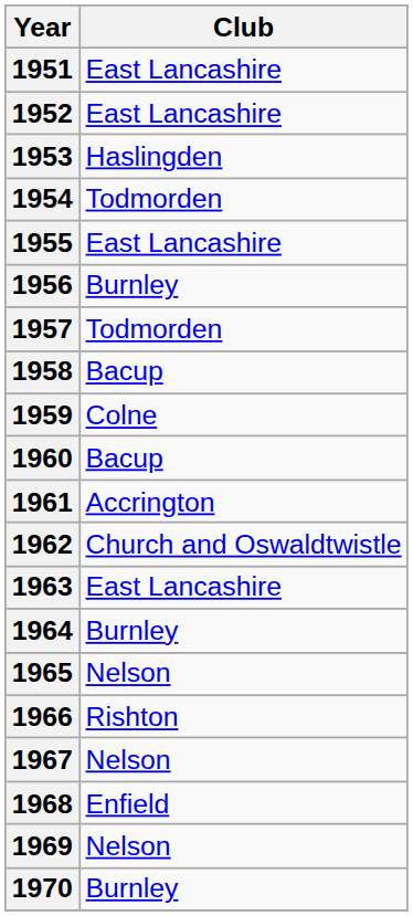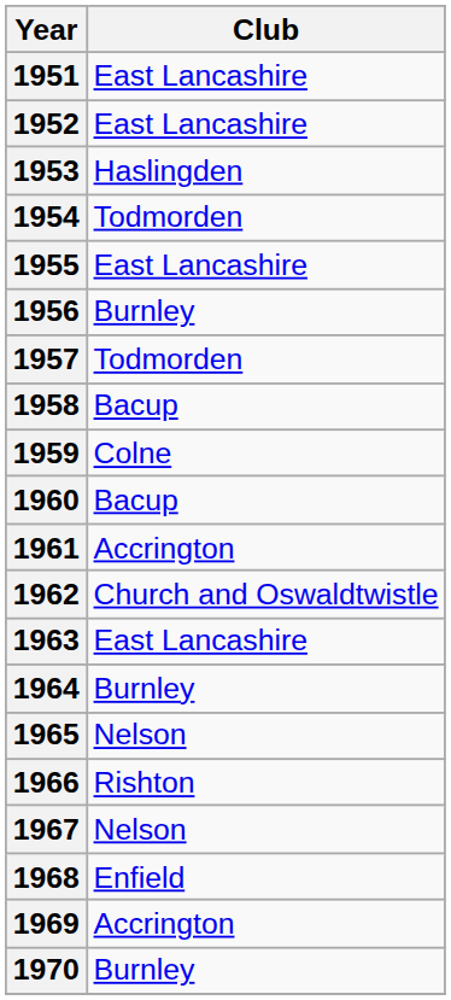1969 | Club: Nelson -> Accrington
